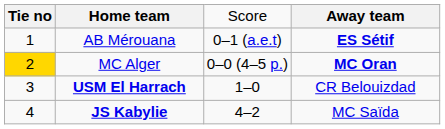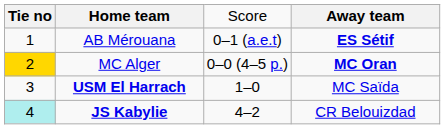USM El Harrach | column 4: CR Belouizdad -> MC Saïda
JS Kabylie | column 1: no background -> paleturquoise background
JS Kabylie | column 4: MC Saïda -> CR Belouizdad
